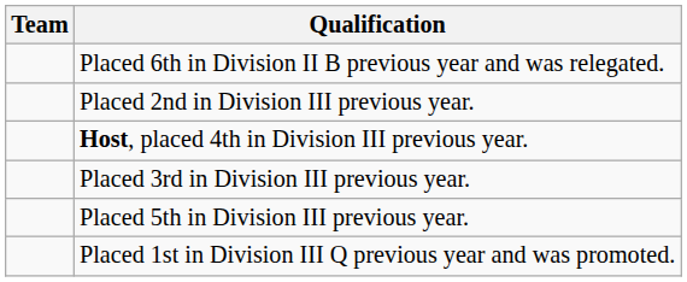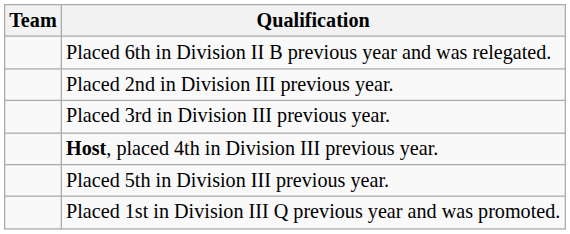rows swapped: Placed 3rd in Division III previous year. <-> Host, placed 4th in Division III previous year.
